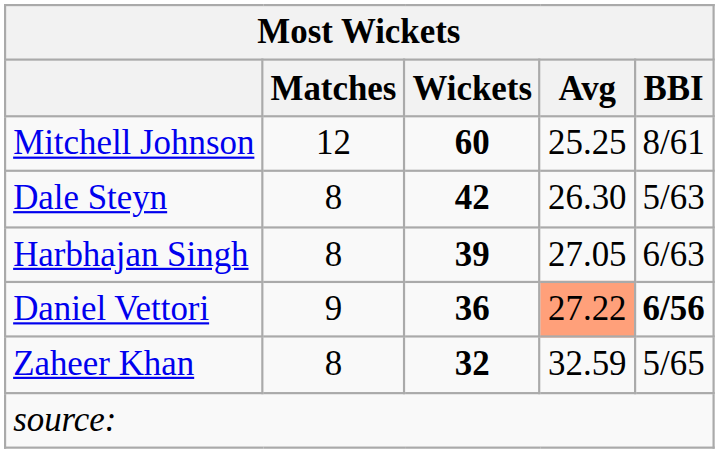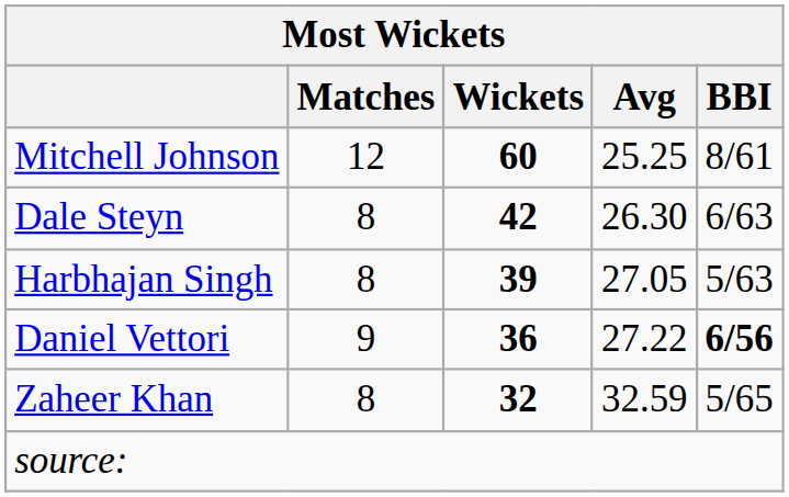Dale Steyn | BBI: 5/63 -> 6/63
Harbhajan Singh | BBI: 6/63 -> 5/63
Daniel Vettori | Avg: lightsalmon background -> no background
